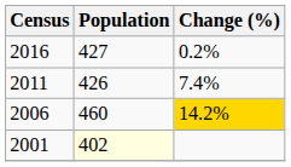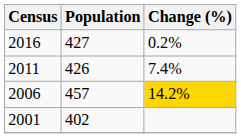2006 | Population: 460 -> 457
2001 | Population: lightyellow background -> no background
